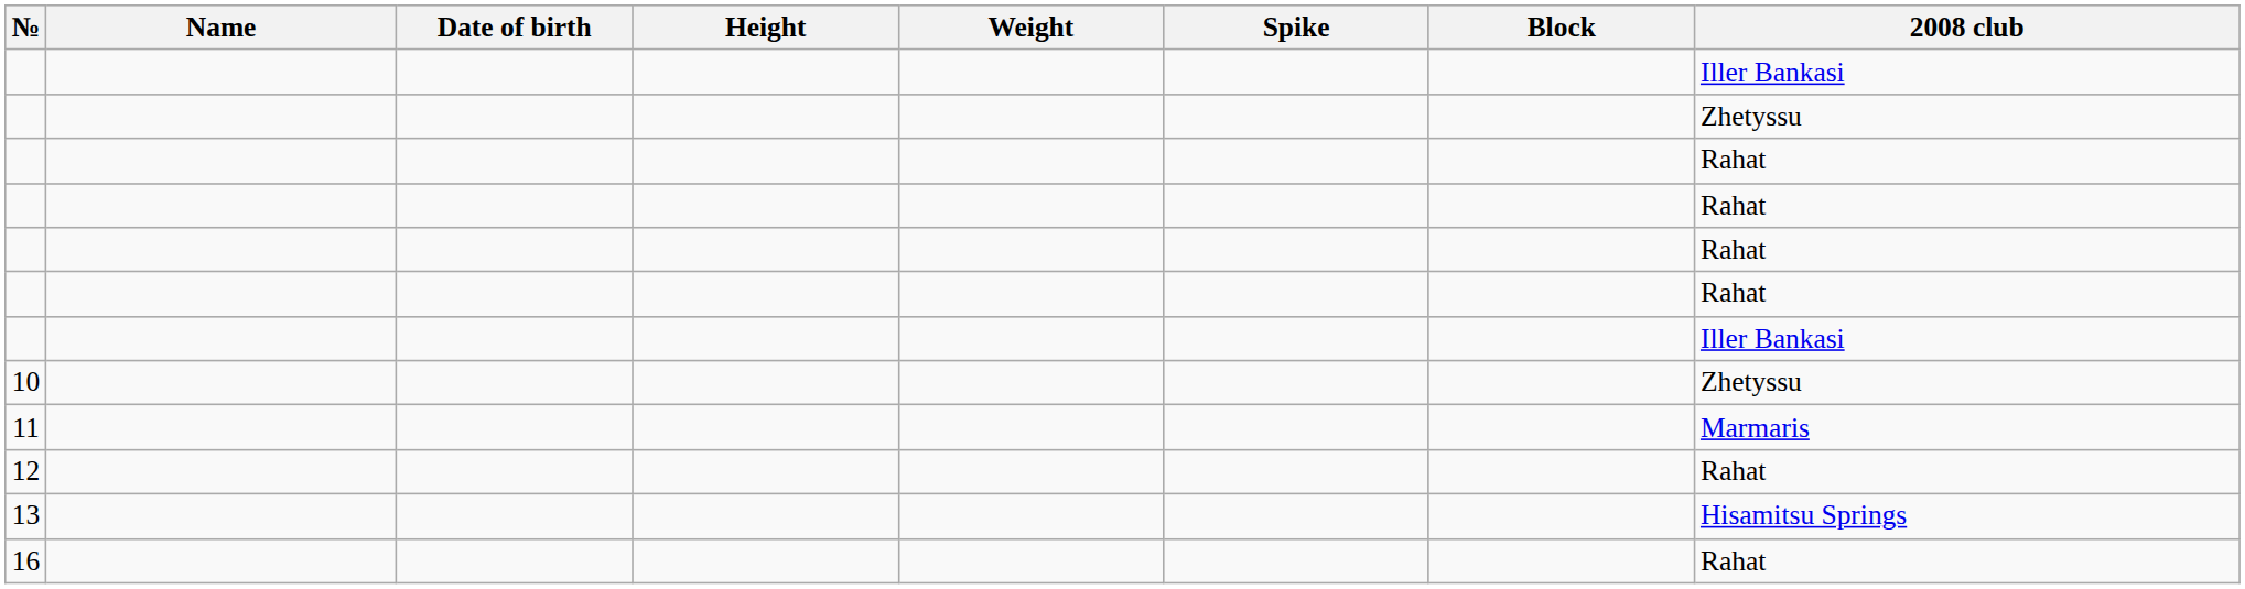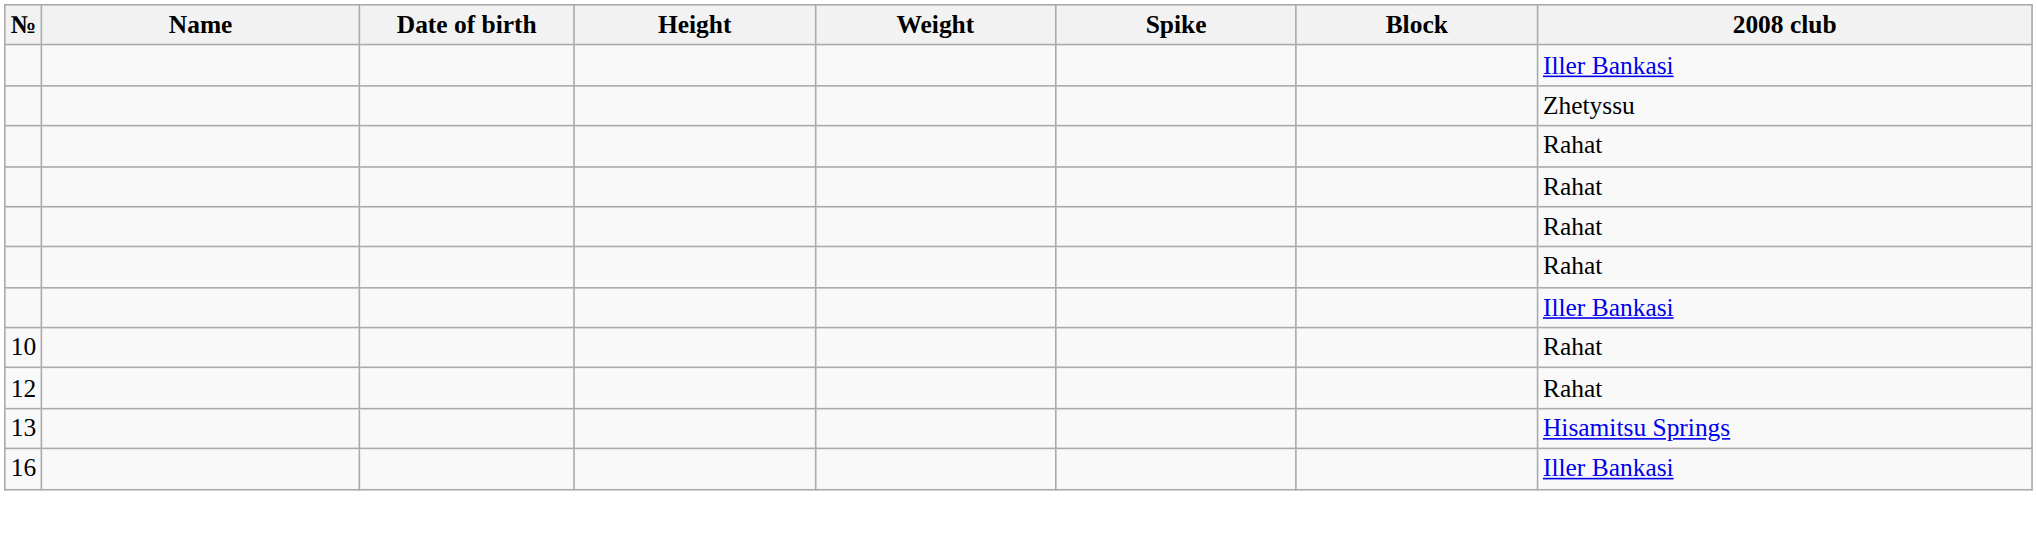10 | 2008 club: Zhetyssu -> Rahat
- row: 11 | Marmaris
16 | 2008 club: Rahat -> Iller Bankasi
